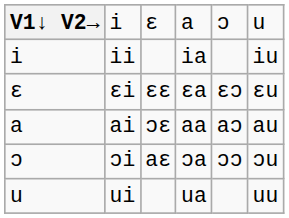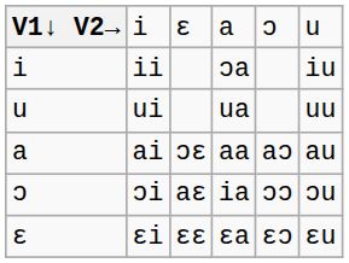ii | column 4: ia -> ɔa
rows swapped: ɛi <-> ui
ɔi | column 4: ɔa -> ia
